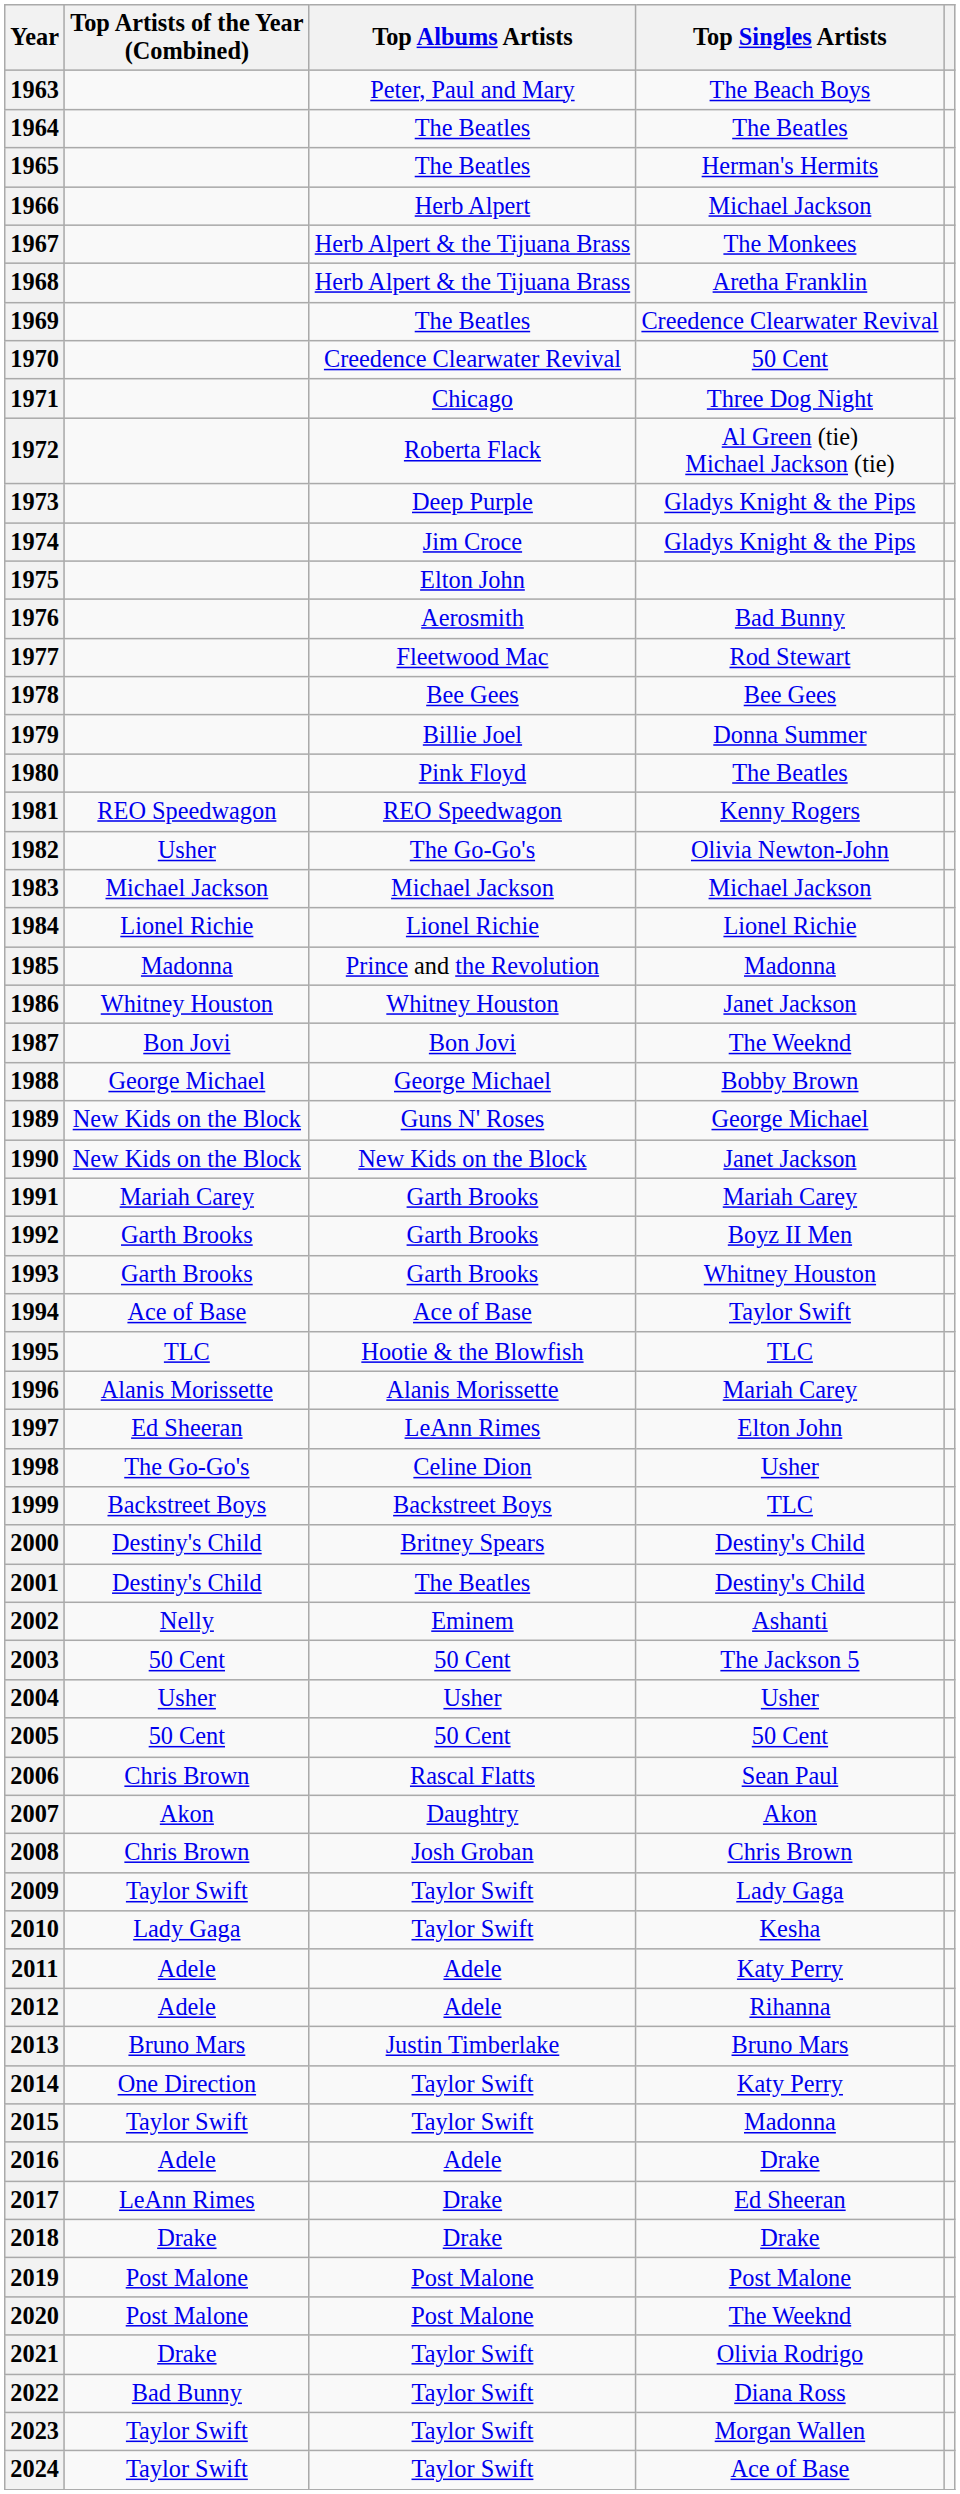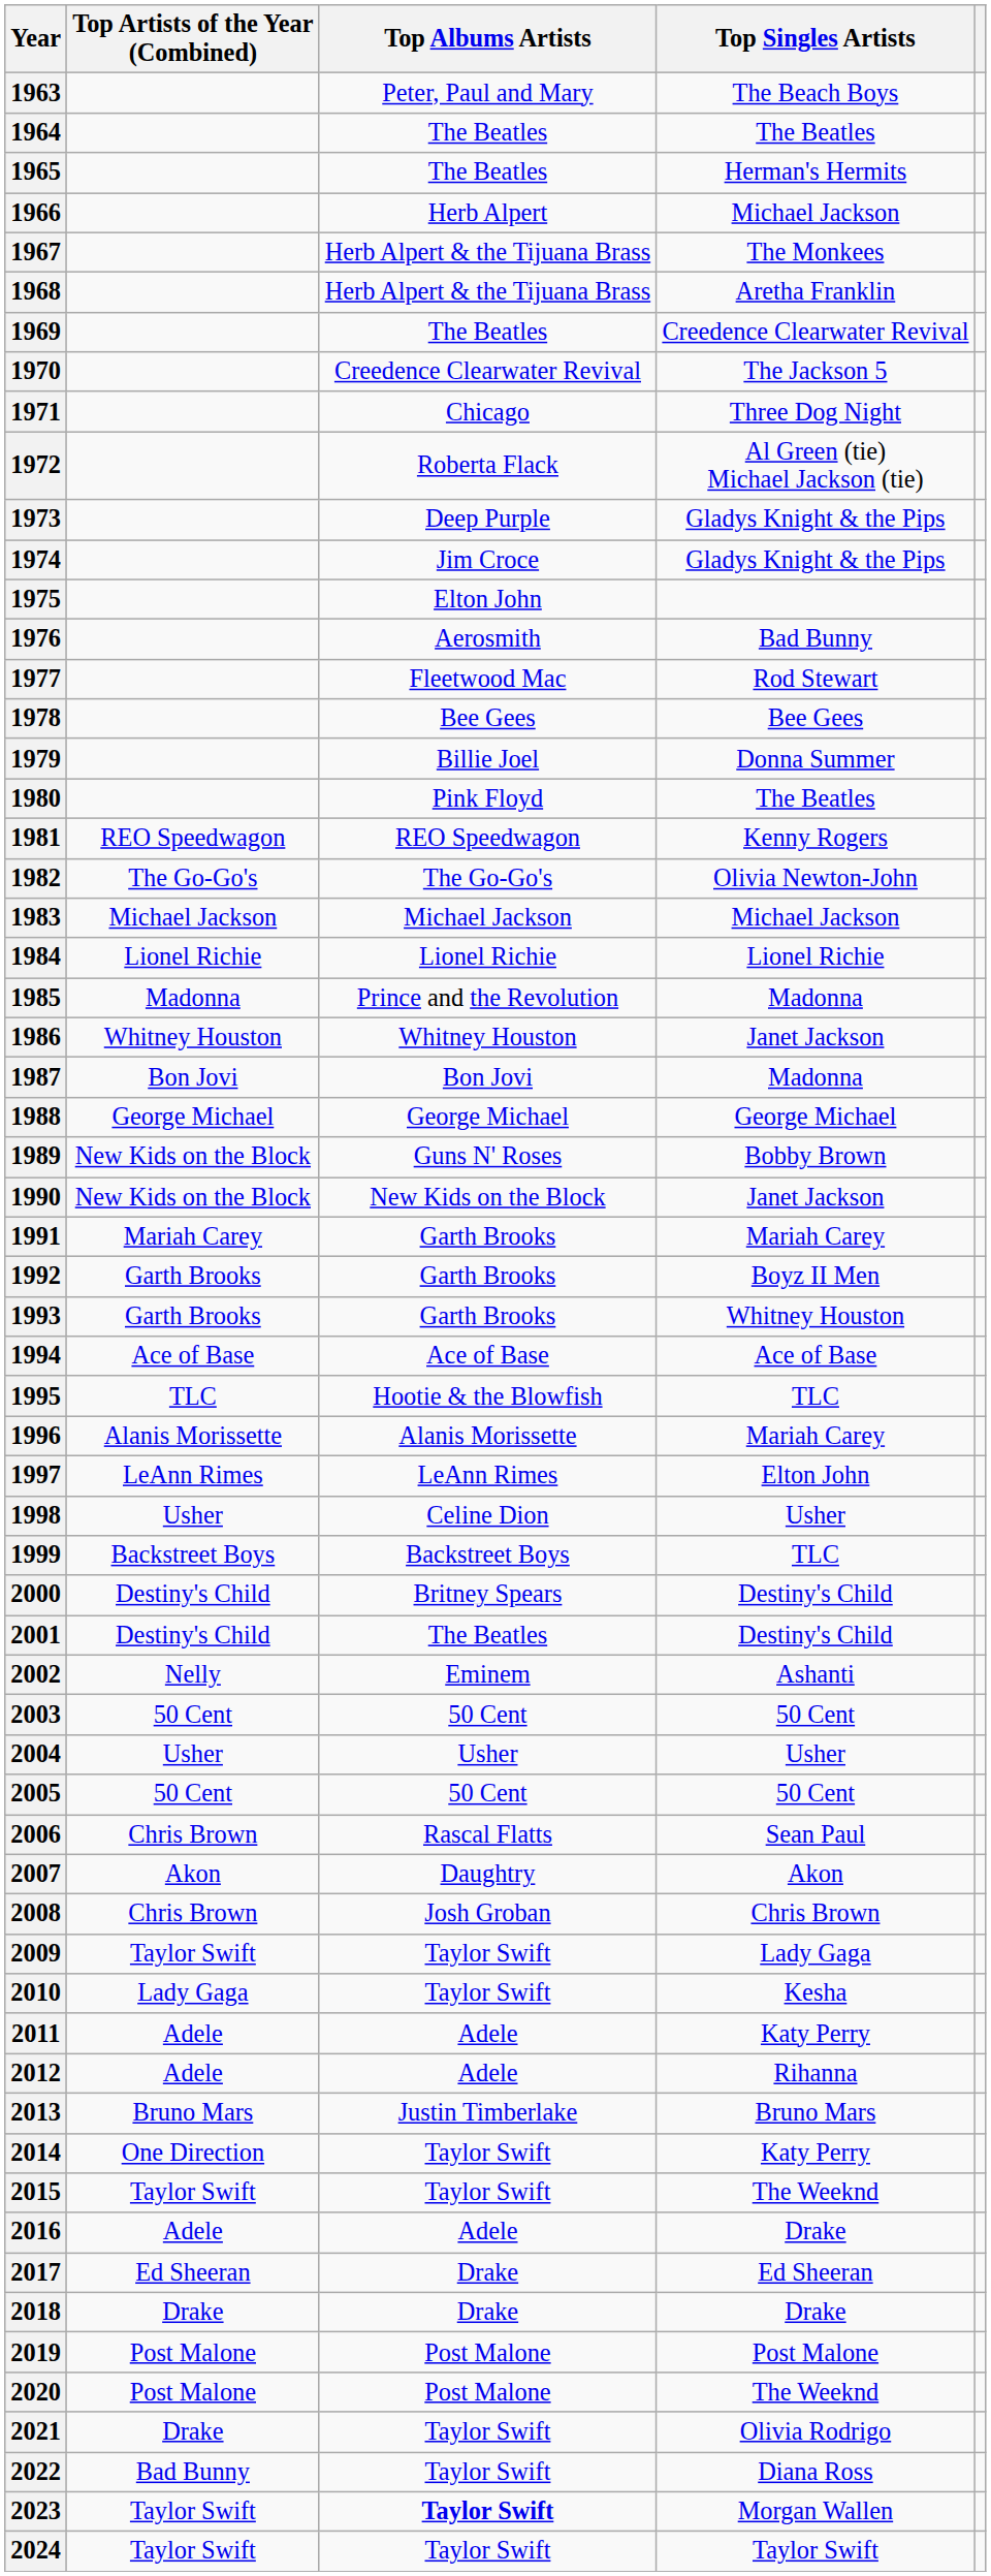1970 | Top Singles Artists: 50 Cent -> The Jackson 5
1982 | Top Artists of the Year (Combined): Usher -> The Go-Go's
1987 | Top Singles Artists: The Weeknd -> Madonna
1988 | Top Singles Artists: Bobby Brown -> George Michael
1989 | Top Singles Artists: George Michael -> Bobby Brown
1994 | Top Singles Artists: Taylor Swift -> Ace of Base
1997 | Top Artists of the Year (Combined): Ed Sheeran -> LeAnn Rimes
1998 | Top Artists of the Year (Combined): The Go-Go's -> Usher
2003 | Top Singles Artists: The Jackson 5 -> 50 Cent
2015 | Top Singles Artists: Madonna -> The Weeknd
2017 | Top Artists of the Year (Combined): LeAnn Rimes -> Ed Sheeran
2023 | Top Albums Artists: normal -> bold
2024 | Top Singles Artists: Ace of Base -> Taylor Swift
